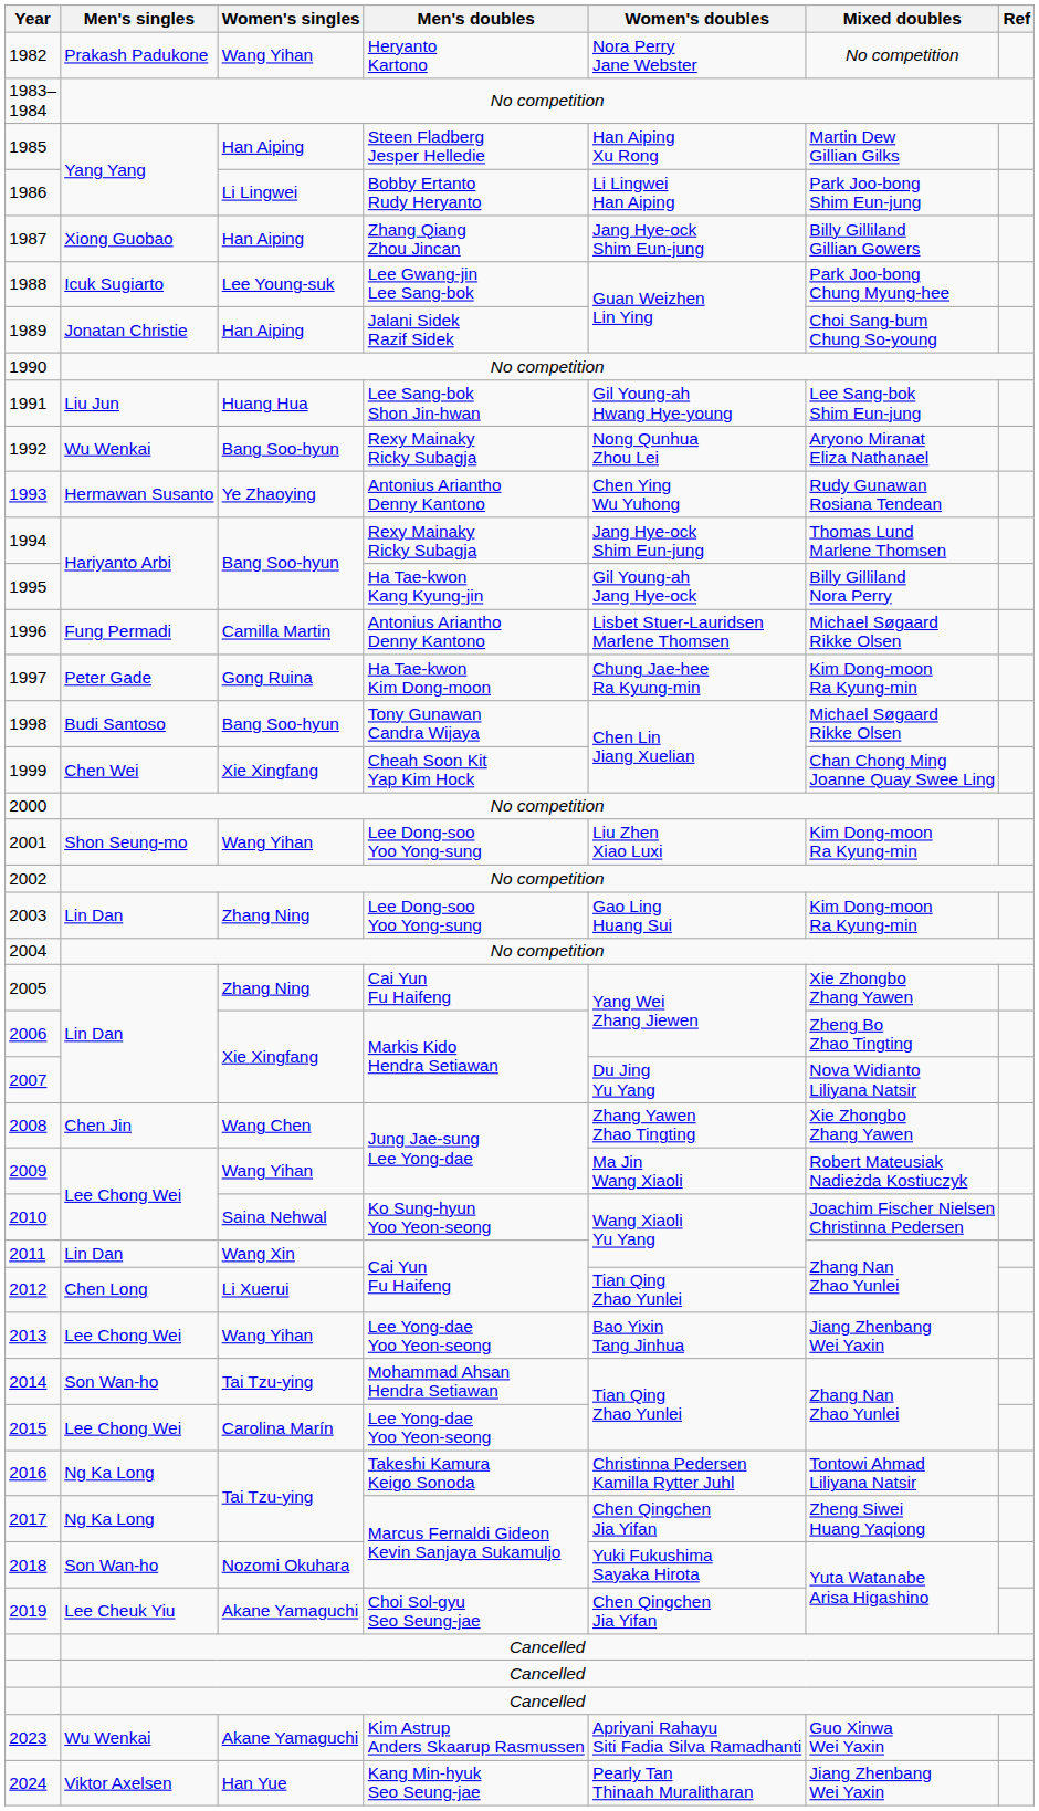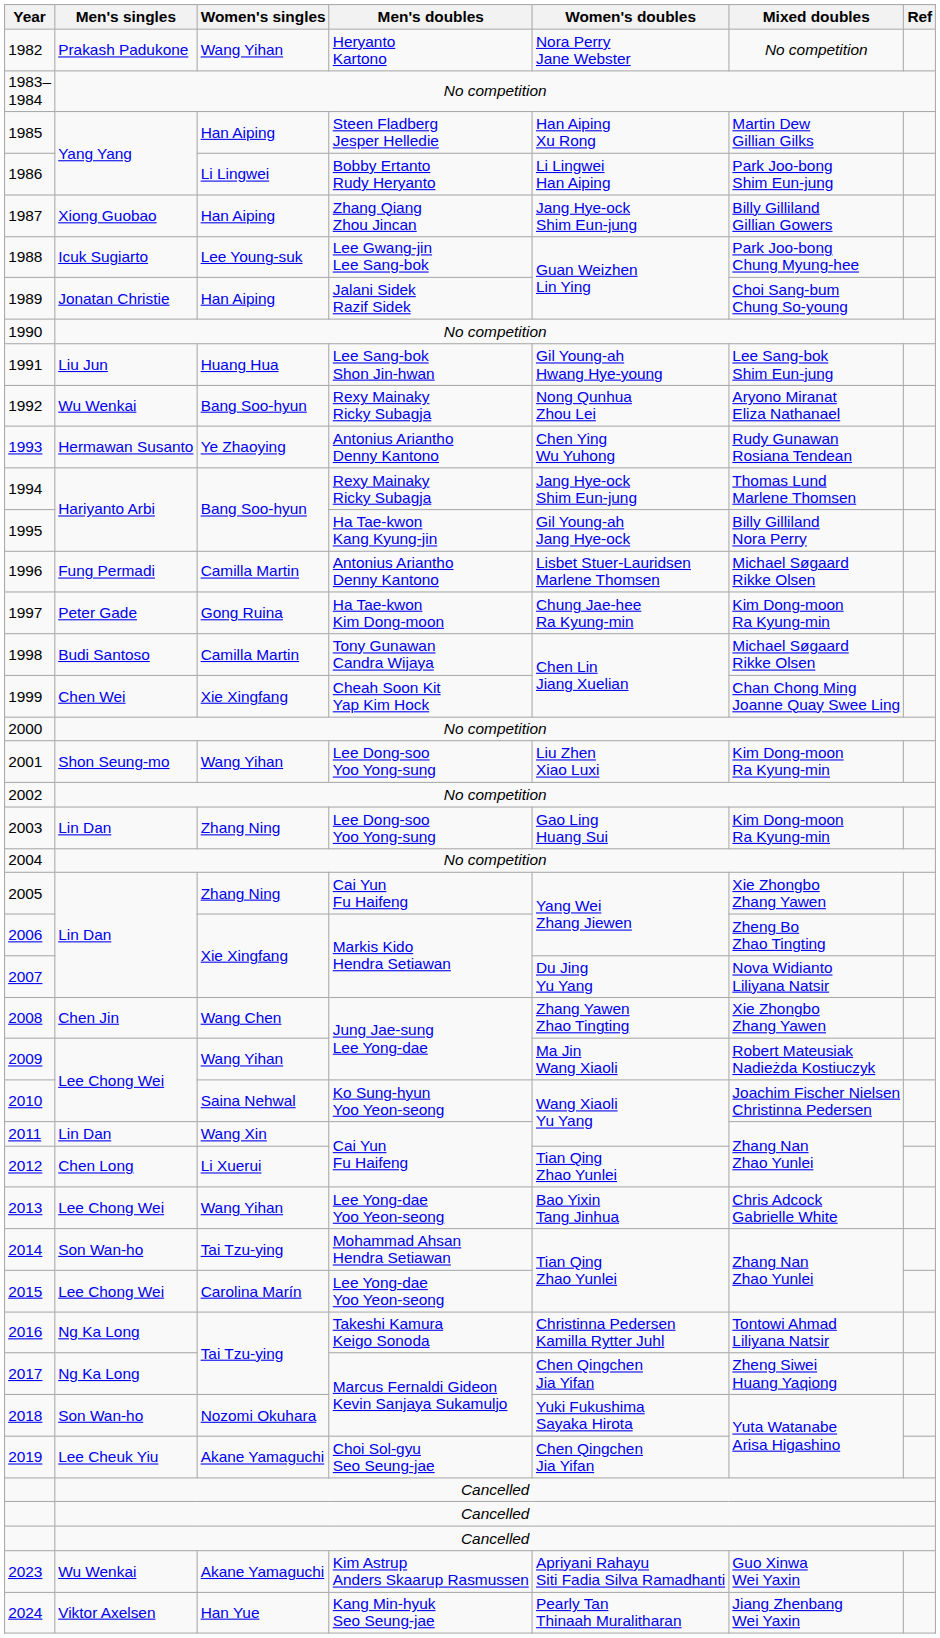1998 | Women's singles: Bang Soo-hyun -> Camilla Martin
2013 | Mixed doubles: Jiang Zhenbang Wei Yaxin -> Chris Adcock Gabrielle White
